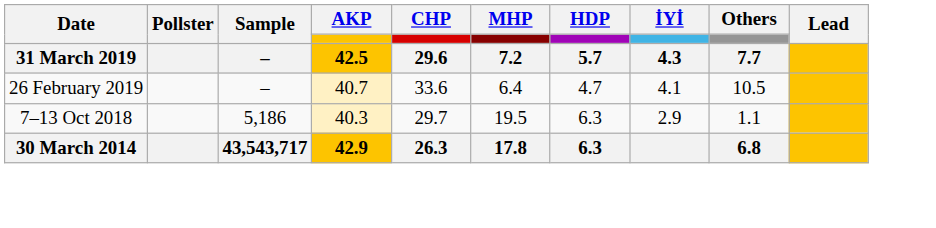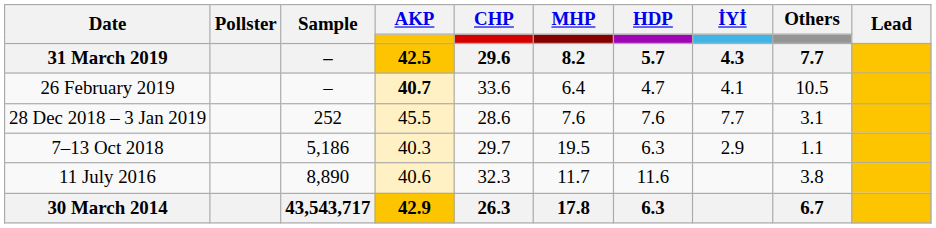31 March 2019 | MHP: 7.2 -> 8.2
26 February 2019 | AKP: normal -> bold
+ row: 28 Dec 2018 – 3 Jan 2019 | 252 | 45.5 | 28.6 | 7.6 | 7.6 | 7.7 | 3.1
+ row: 11 July 2016 | 8,890 | 40.6 | 32.3 | 11.7 | 11.6 | 3.8
30 March 2014 | Others: 6.8 -> 6.7
